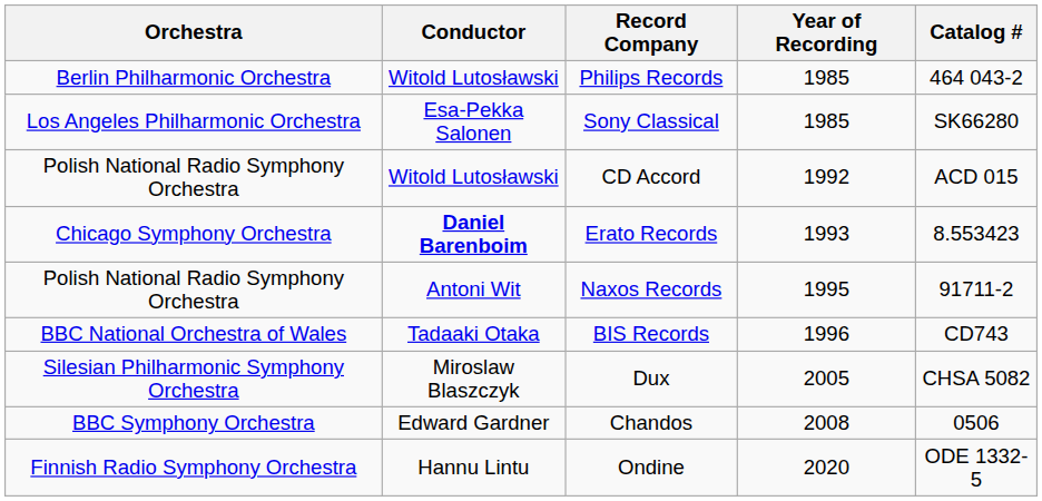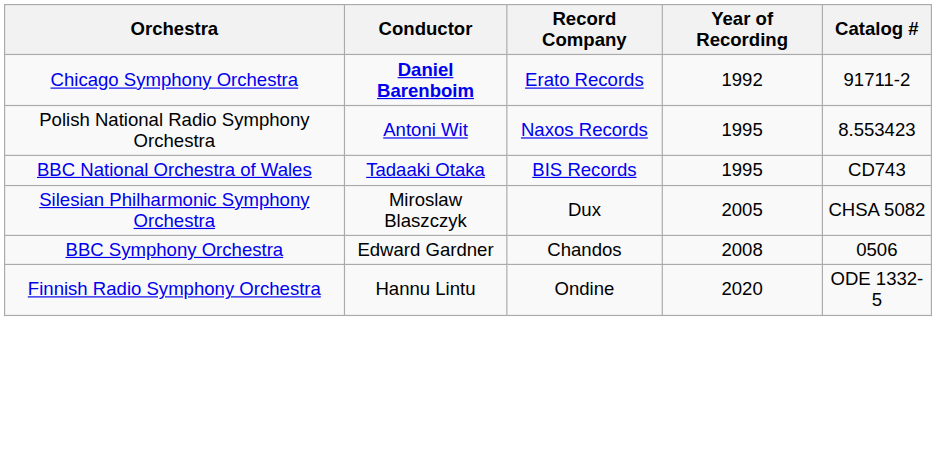- row: Berlin Philharmonic Orchestra | Witold Lutosławski | Philips Records | 1985 | 464 043-2
- row: Los Angeles Philharmonic Orchestra | Esa-Pekka Salonen | Sony Classical | 1985 | SK66280
- row: Polish National Radio Symphony Orchestra | Witold Lutosławski | CD Accord | 1992 | ACD 015
Erato Records | Year of Recording: 1993 -> 1992
Erato Records | Catalog #: 8.553423 -> 91711-2
Naxos Records | Catalog #: 91711-2 -> 8.553423
BIS Records | Year of Recording: 1996 -> 1995
